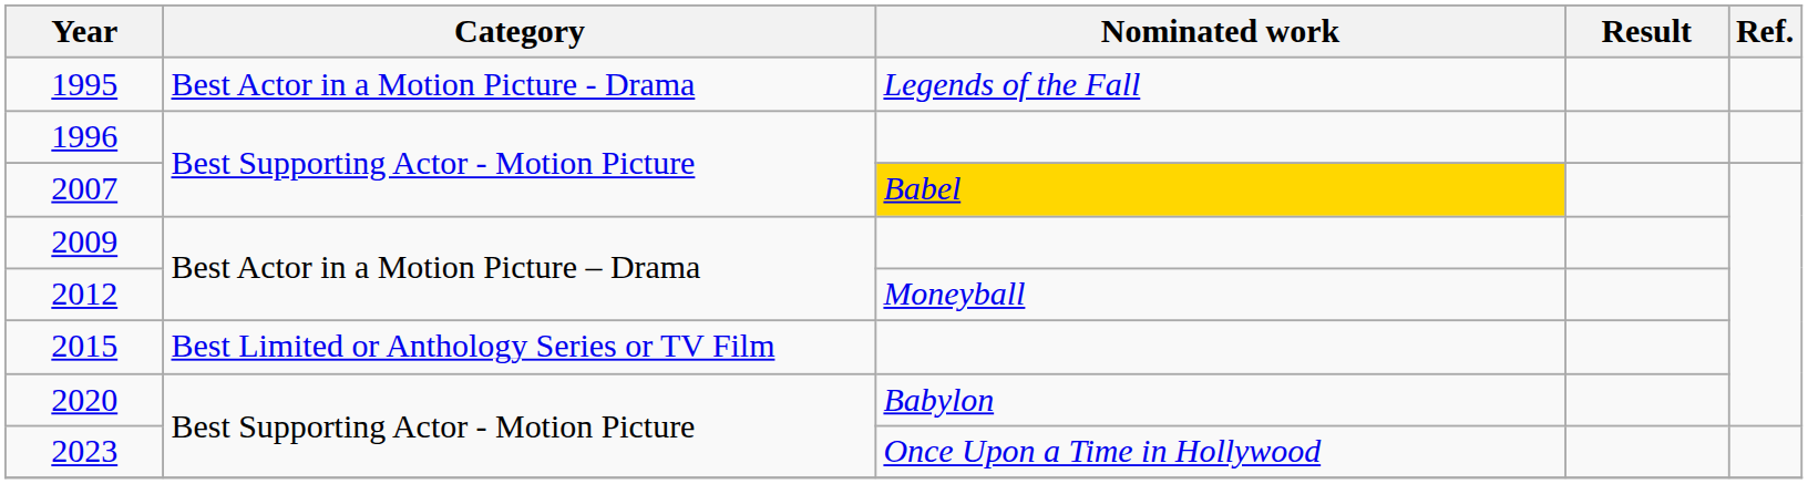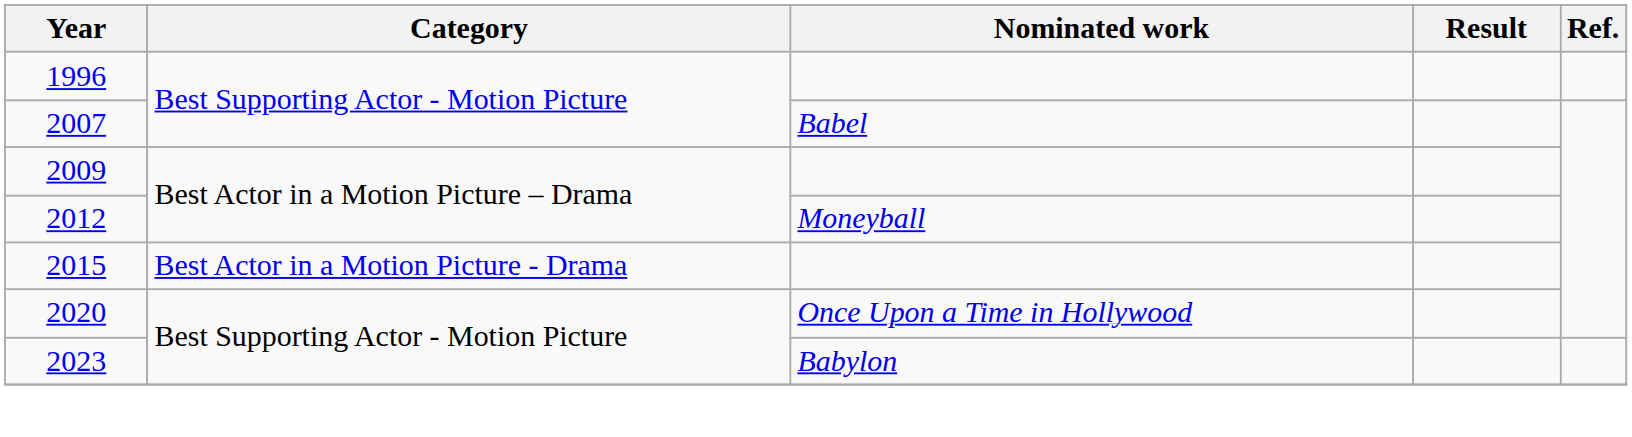- row: 1995 | Best Actor in a Motion Picture - Drama | Legends of the Fall
2007 | Nominated work: gold background -> no background
2015 | Category: Best Limited or Anthology Series or TV Film -> Best Actor in a Motion Picture - Drama
2020 | Nominated work: Babylon -> Once Upon a Time in Hollywood
2023 | Nominated work: Once Upon a Time in Hollywood -> Babylon
